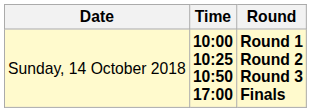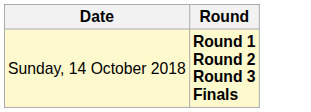- column: Time | 10:00 10:25 10:50 17:00
